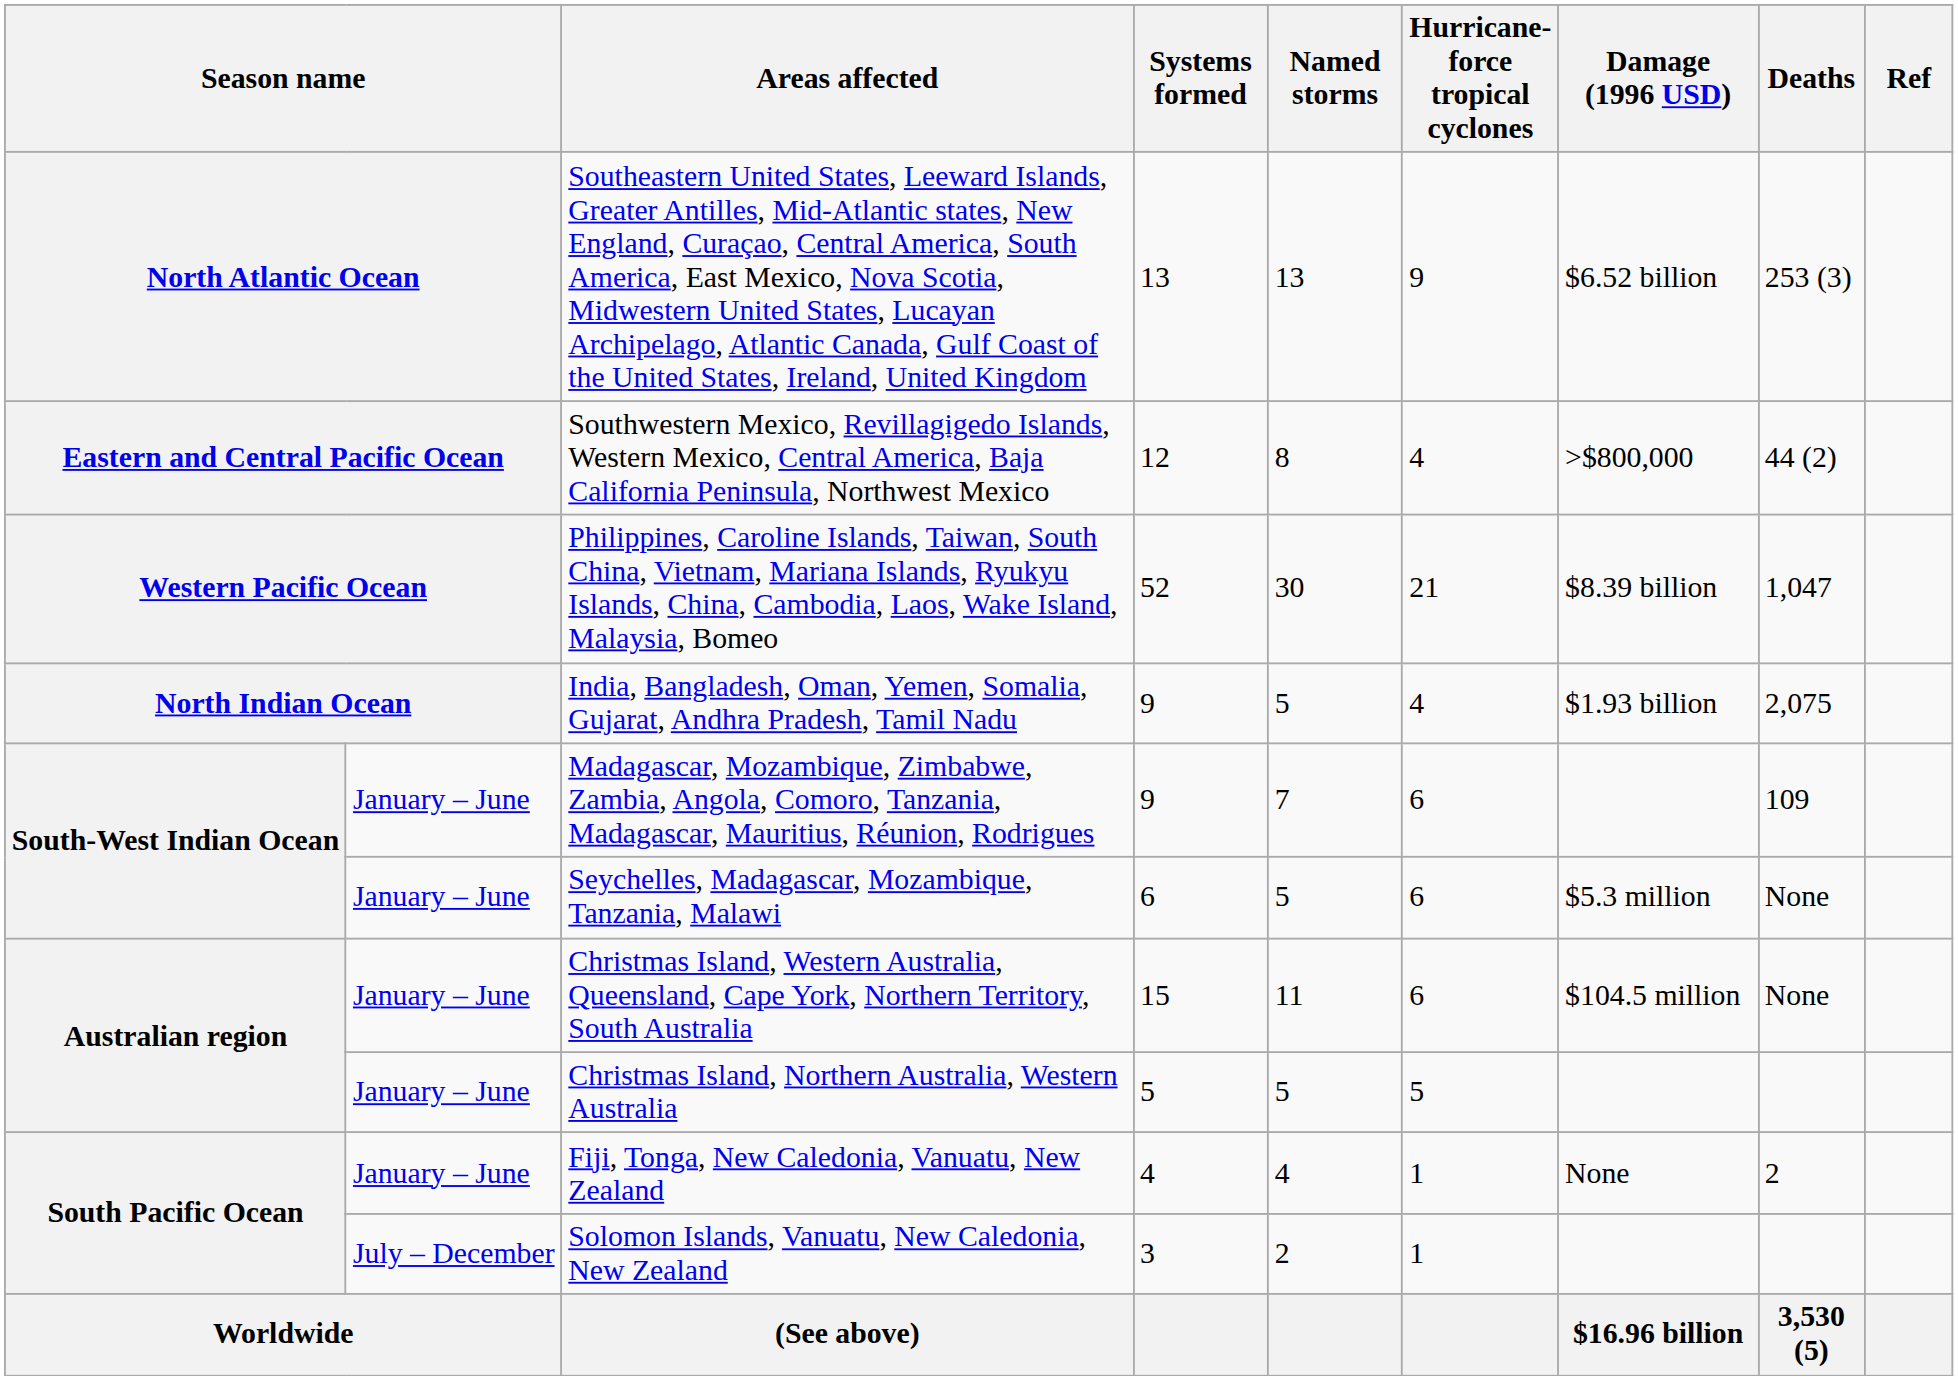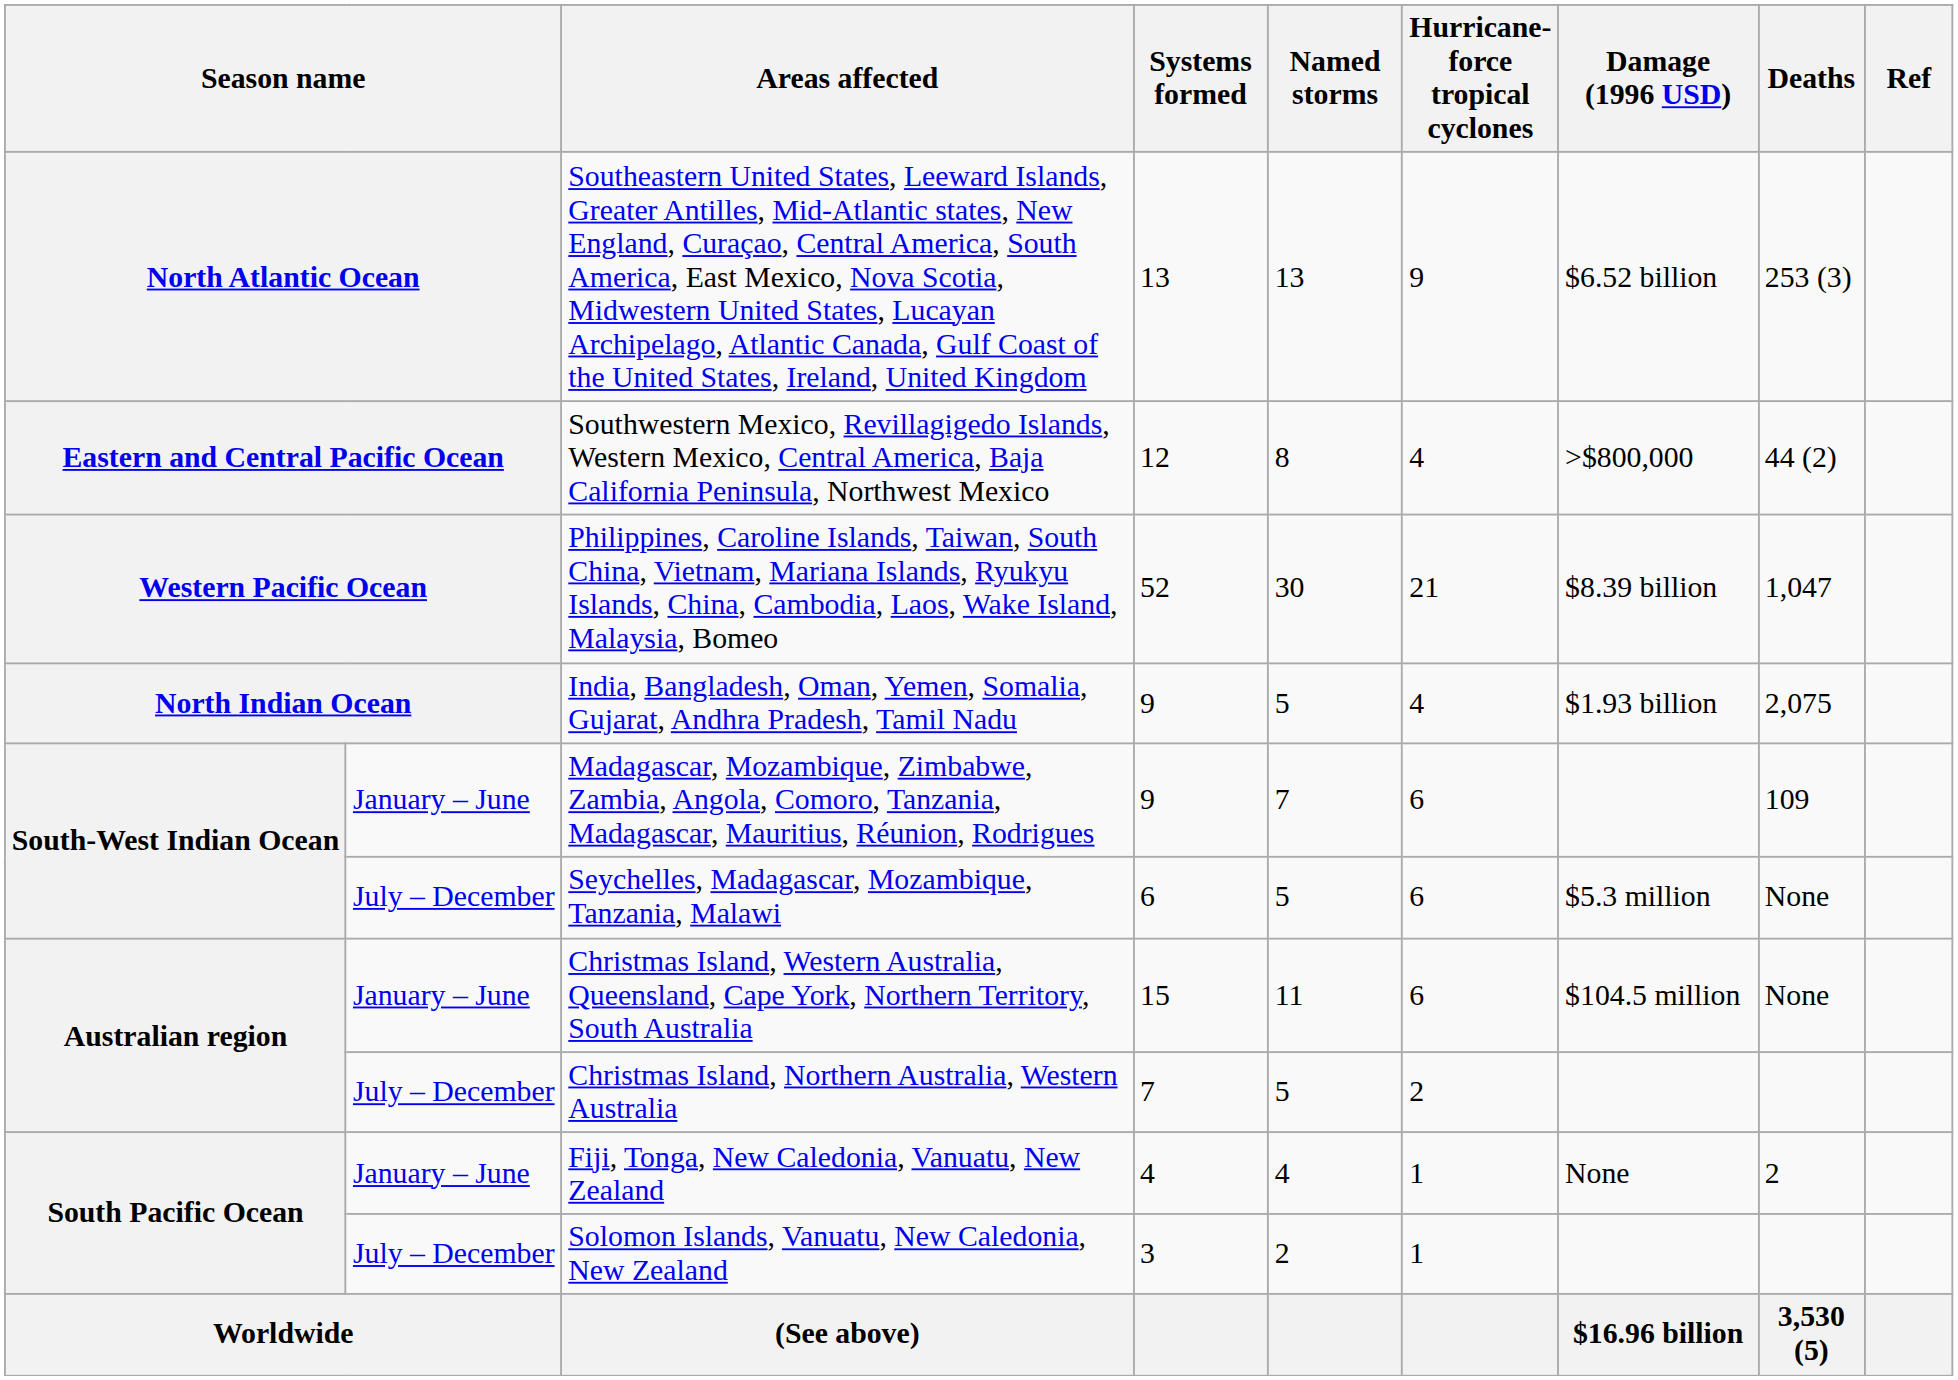Seychelles, Madagascar, Mozambique, Tanzania, Malawi | column 2: January – June -> July – December
Christmas Island, Northern Australia, Western Australia | column 2: January – June -> July – December
Christmas Island, Northern Australia, Western Australia | Systems formed: 5 -> 7
Christmas Island, Northern Australia, Western Australia | Hurricane-force tropical cyclones: 5 -> 2
